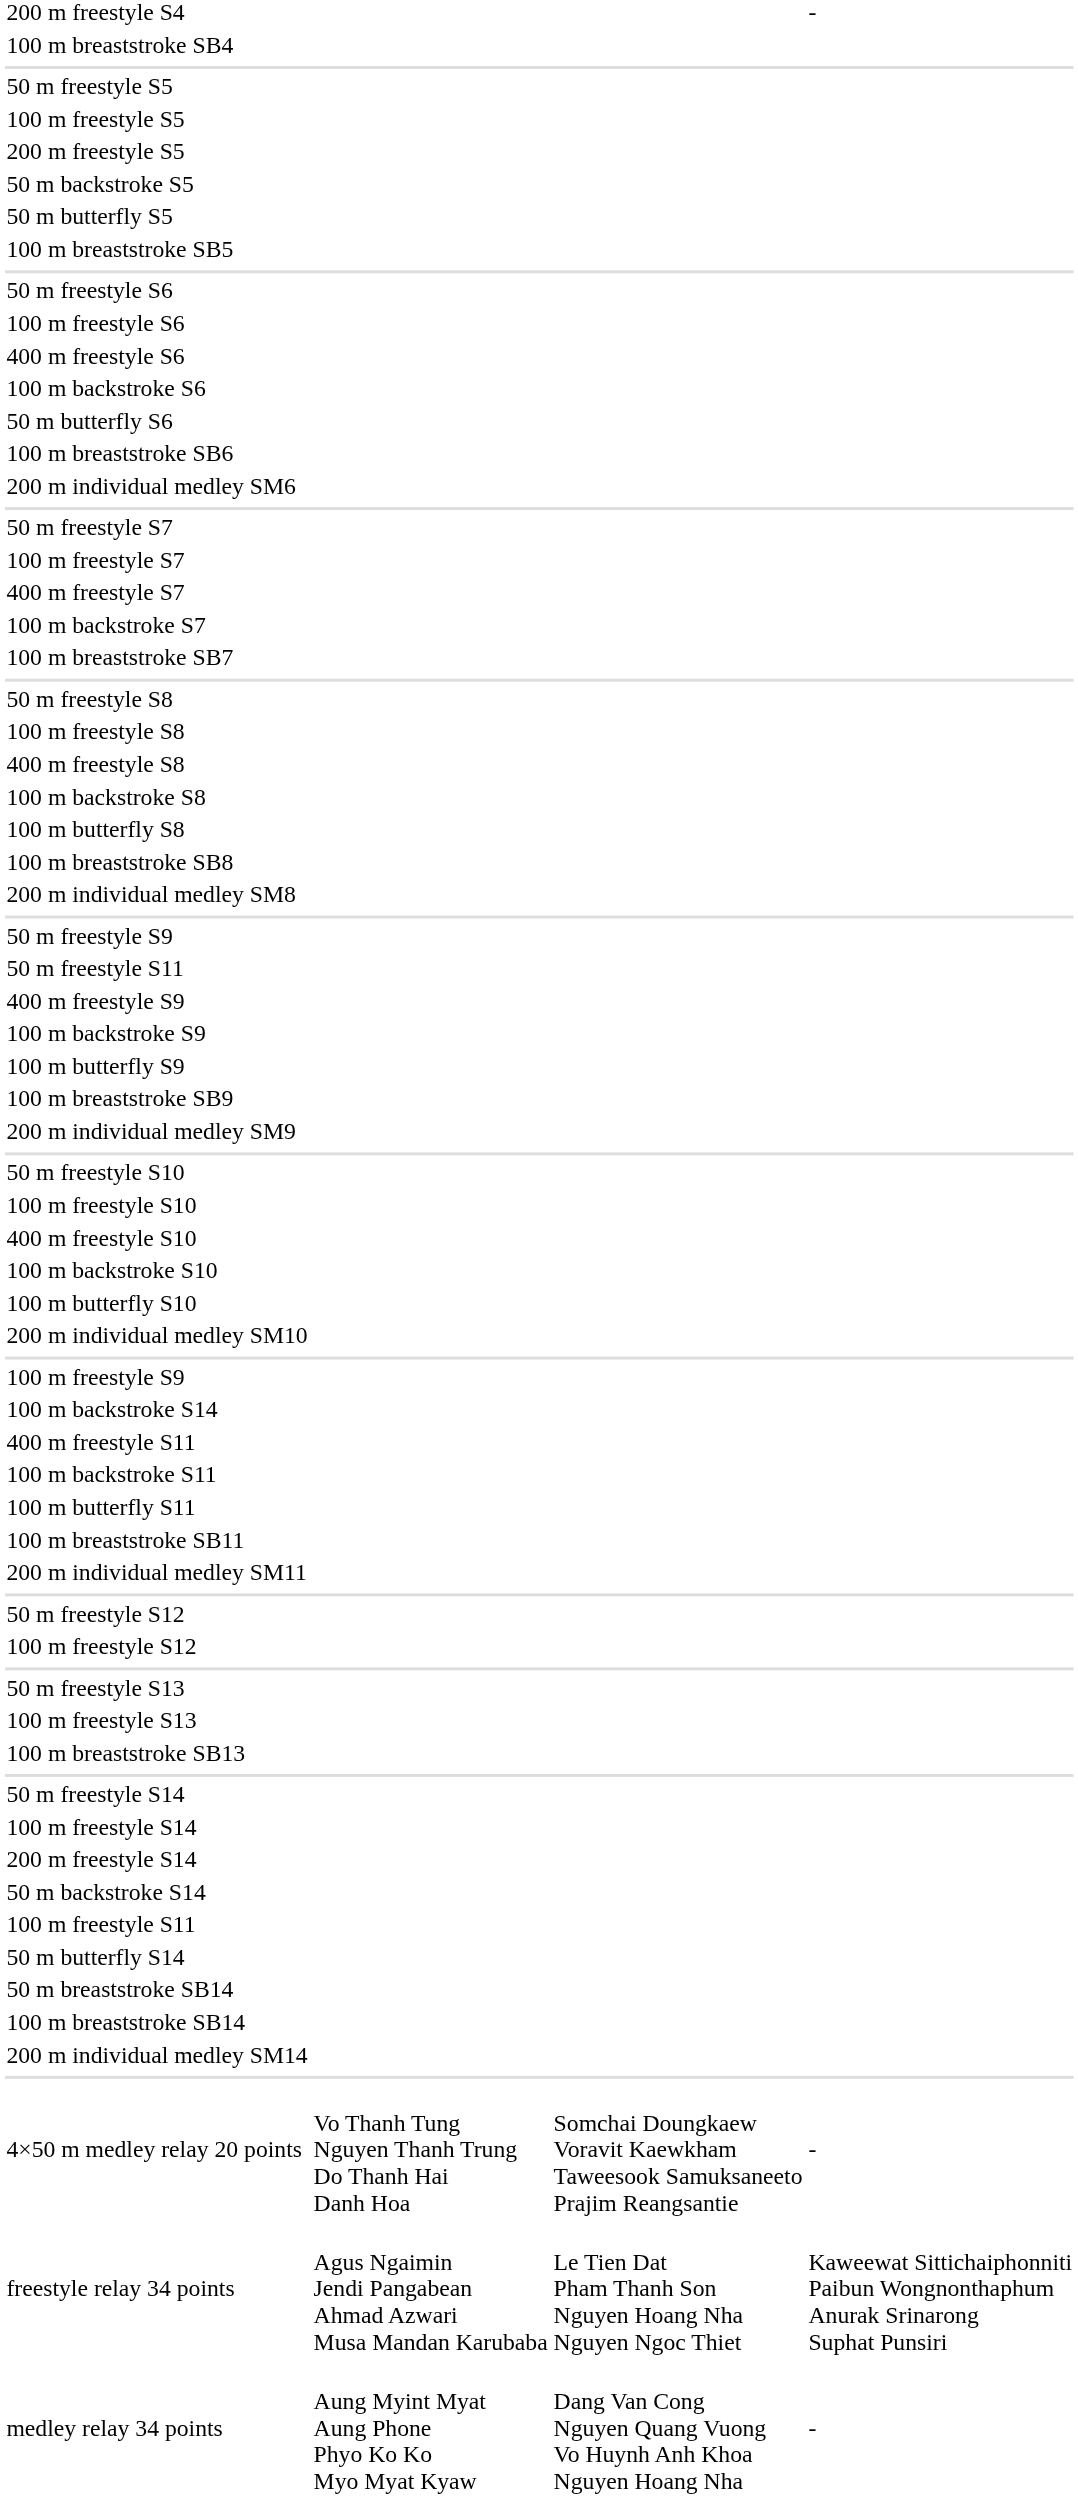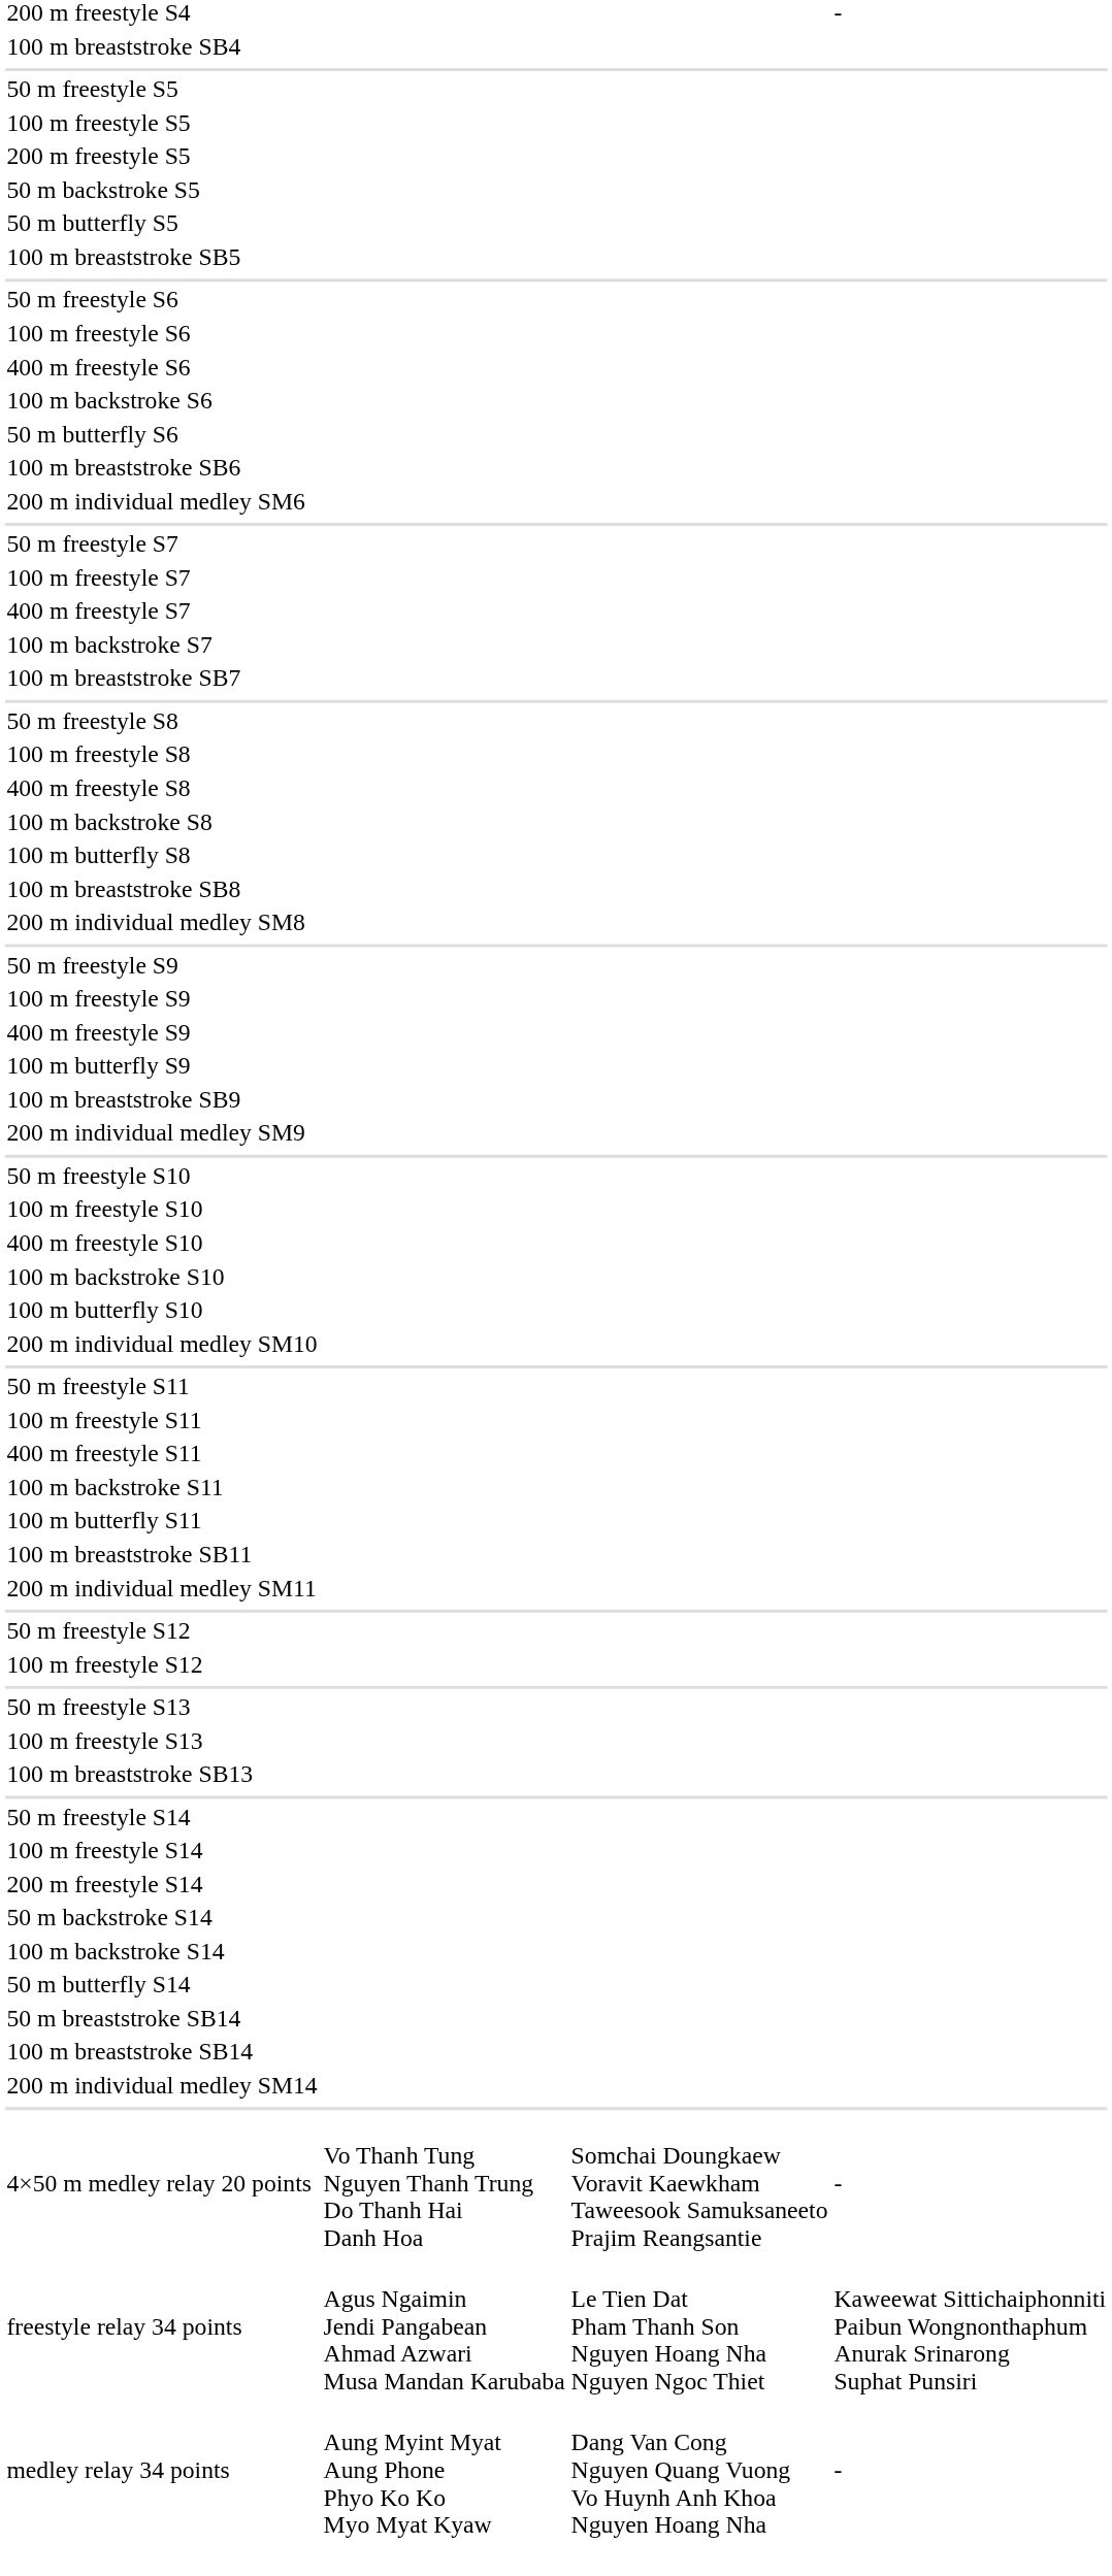rows swapped: 100 m freestyle S9 <-> 50 m freestyle S11
- row: 100 m backstroke S9
rows swapped: 100 m freestyle S11 <-> 100 m backstroke S14
